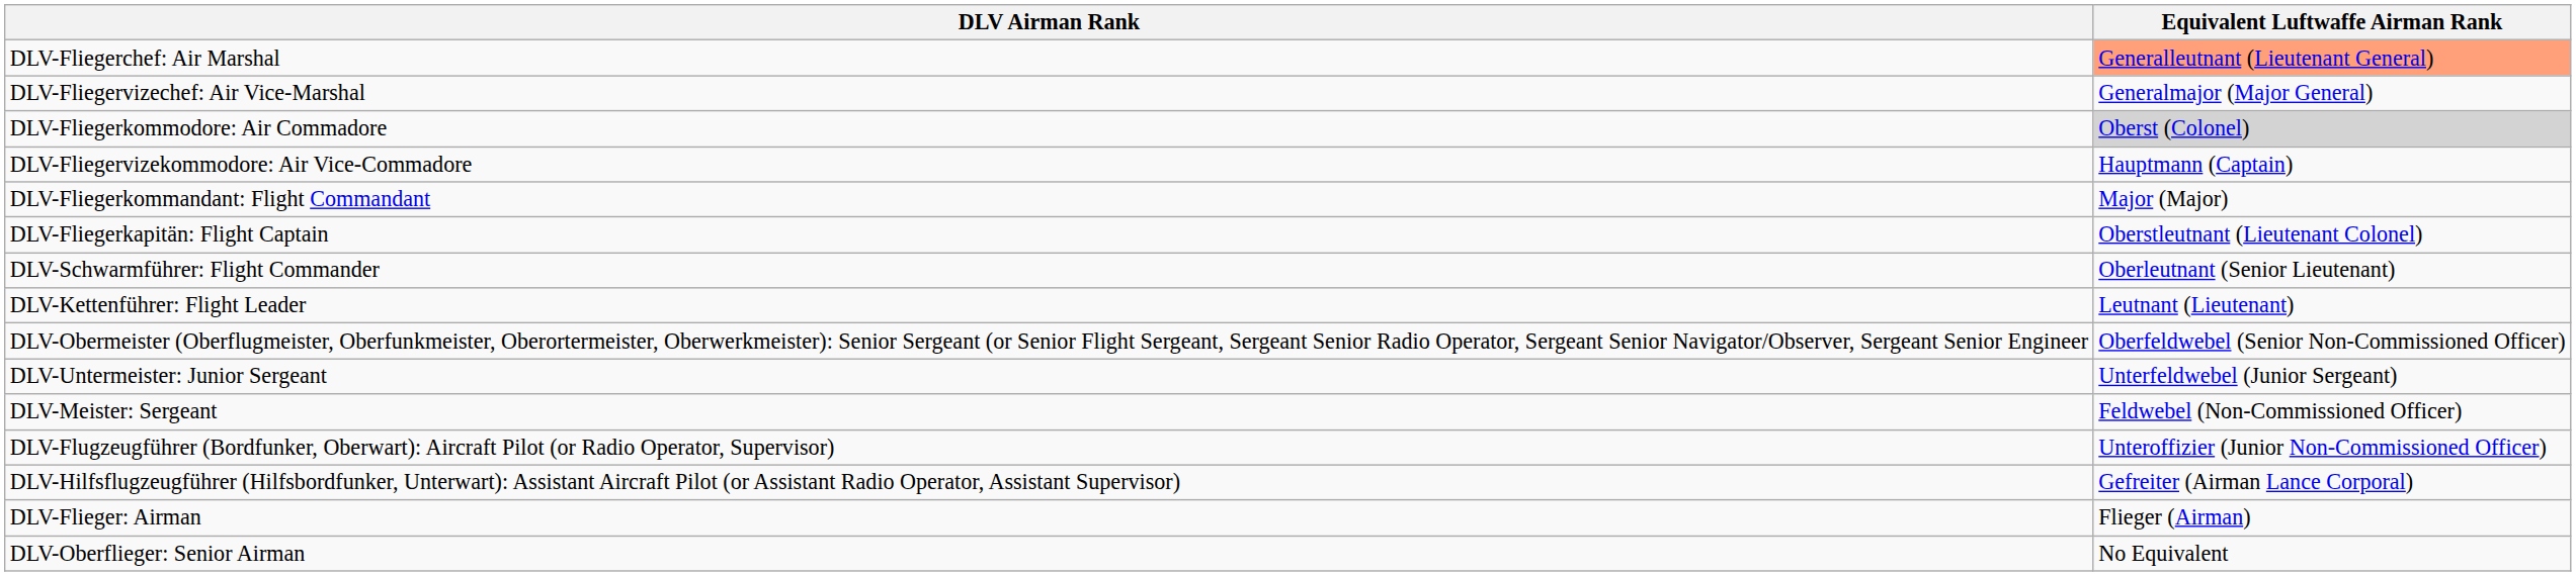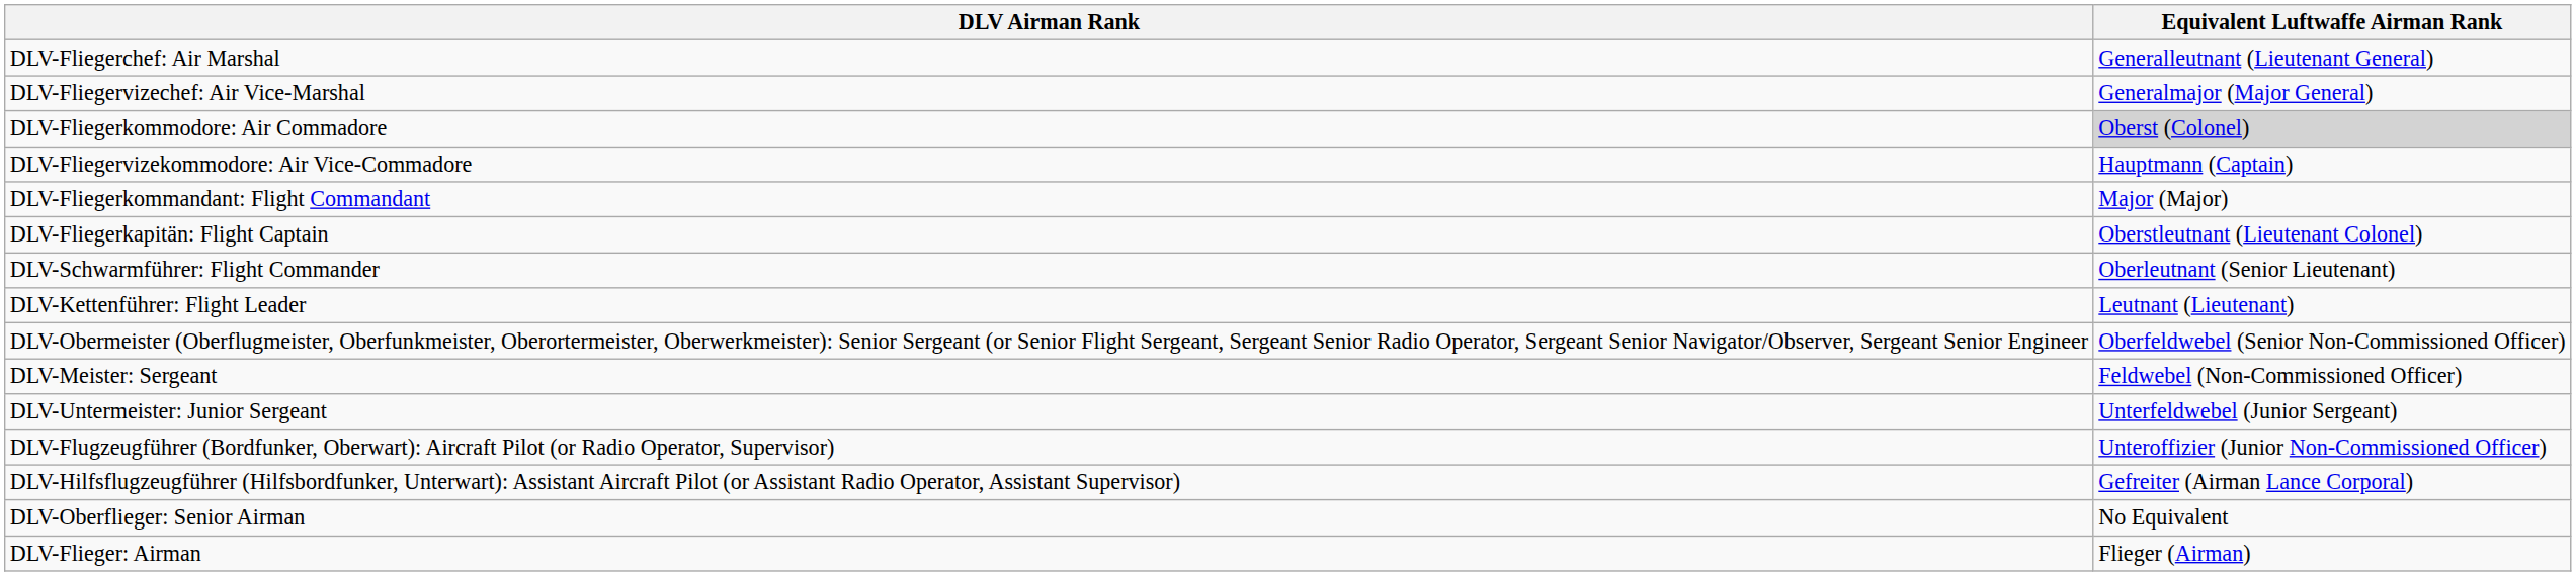DLV-Fliegerchef: Air Marshal | Equivalent Luftwaffe Airman Rank: lightsalmon background -> no background
rows swapped: DLV-Meister: Sergeant <-> DLV-Untermeister: Junior Sergeant
rows swapped: DLV-Oberflieger: Senior Airman <-> DLV-Flieger: Airman
